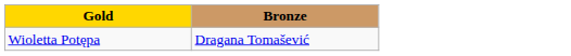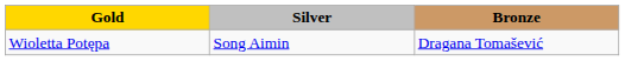+ column: Silver | Song Aimin
